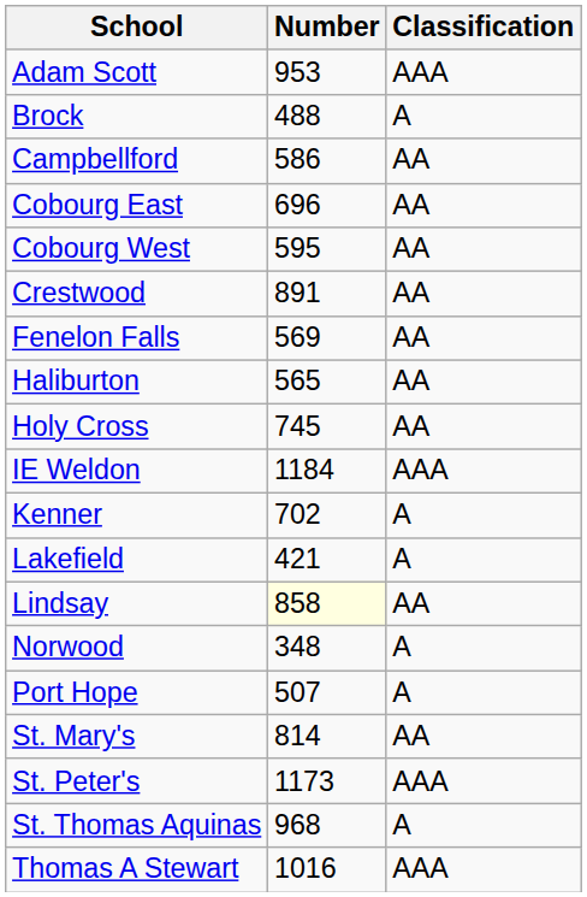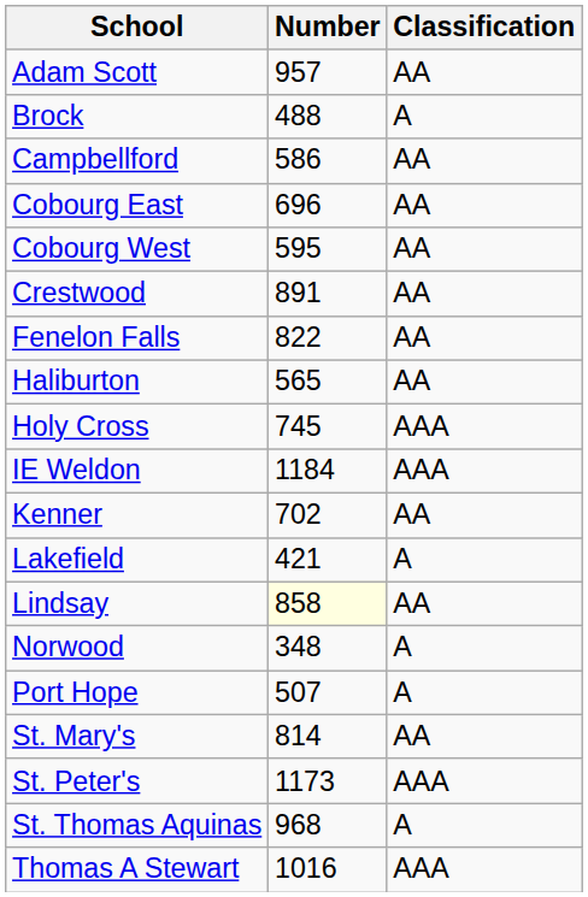Adam Scott | Number: 953 -> 957
Adam Scott | Classification: AAA -> AA
Fenelon Falls | Number: 569 -> 822
Holy Cross | Classification: AA -> AAA
Kenner | Classification: A -> AA
